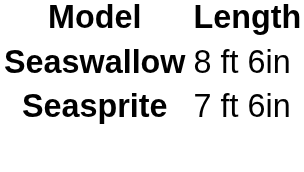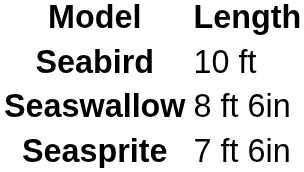+ row: Seabird | 10 ft
